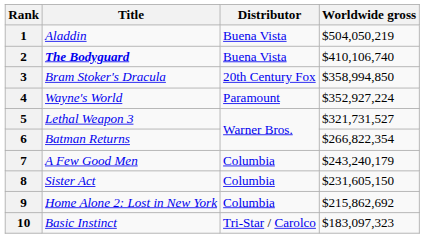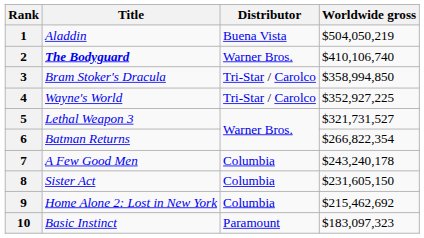2 | Distributor: Buena Vista -> Warner Bros.
3 | Distributor: 20th Century Fox -> Tri-Star / Carolco
4 | Distributor: Paramount -> Tri-Star / Carolco
4 | Worldwide gross: $352,927,224 -> $352,927,225
7 | Worldwide gross: $243,240,179 -> $243,240,178
9 | Worldwide gross: $215,862,692 -> $215,462,692
10 | Distributor: Tri-Star / Carolco -> Paramount
